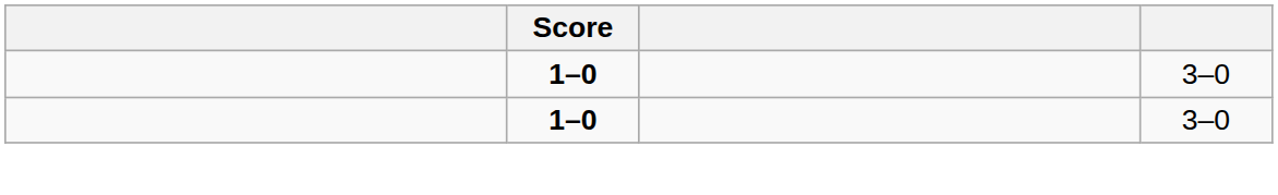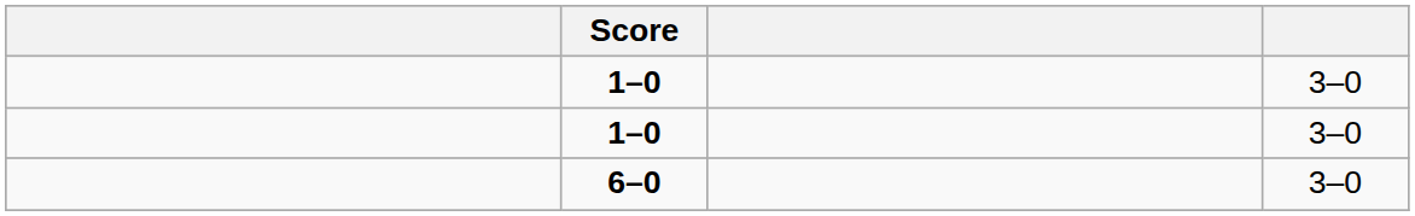+ row: 6–0 | 3–0
